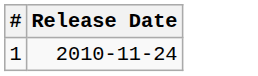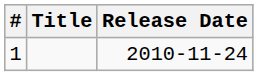+ column: Title
